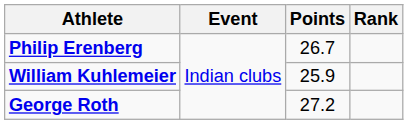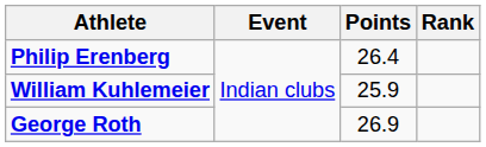Philip Erenberg | Points: 26.7 -> 26.4
George Roth | Points: 27.2 -> 26.9
